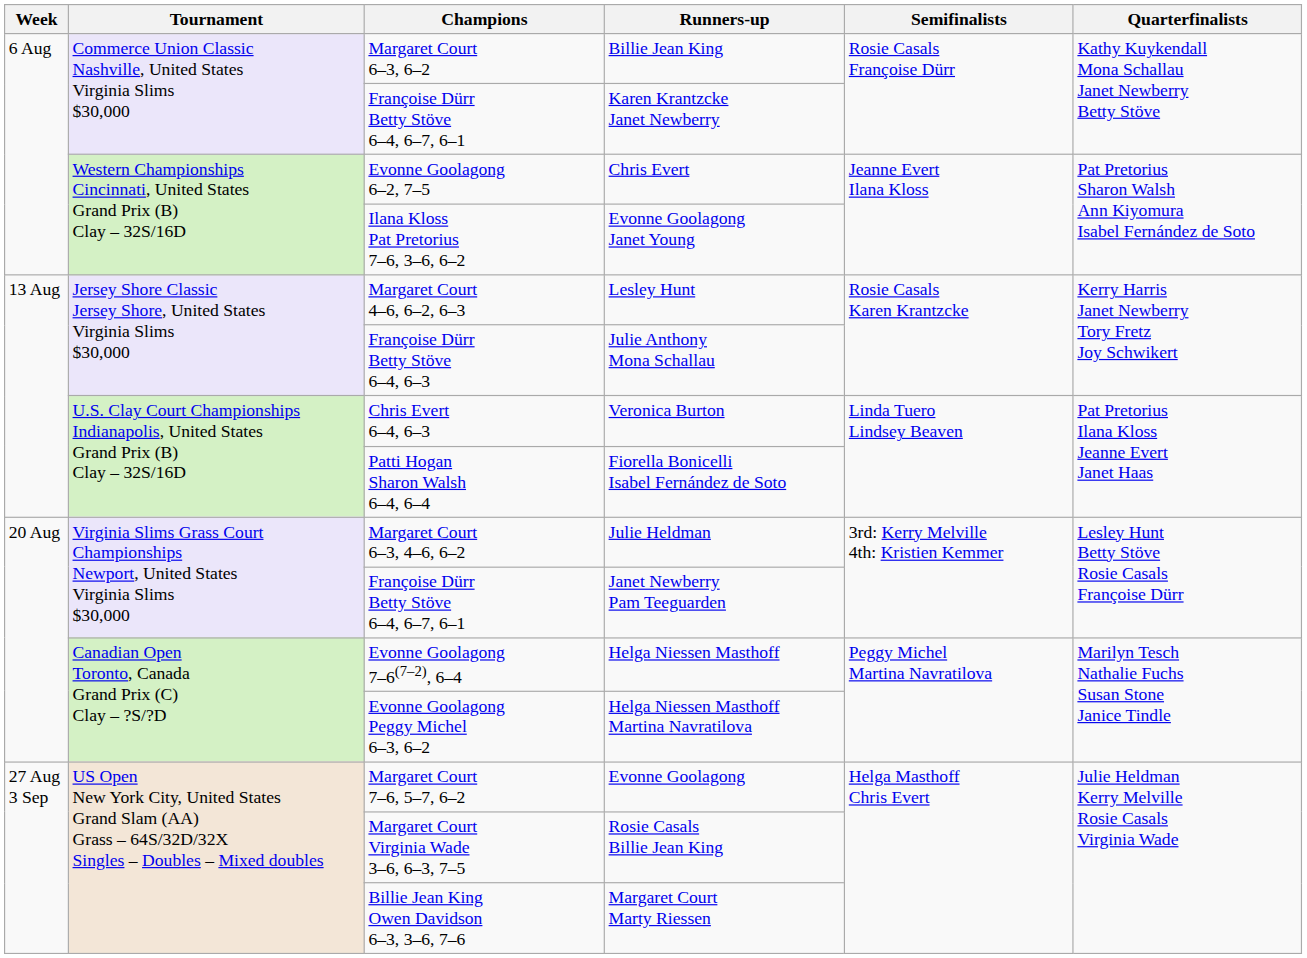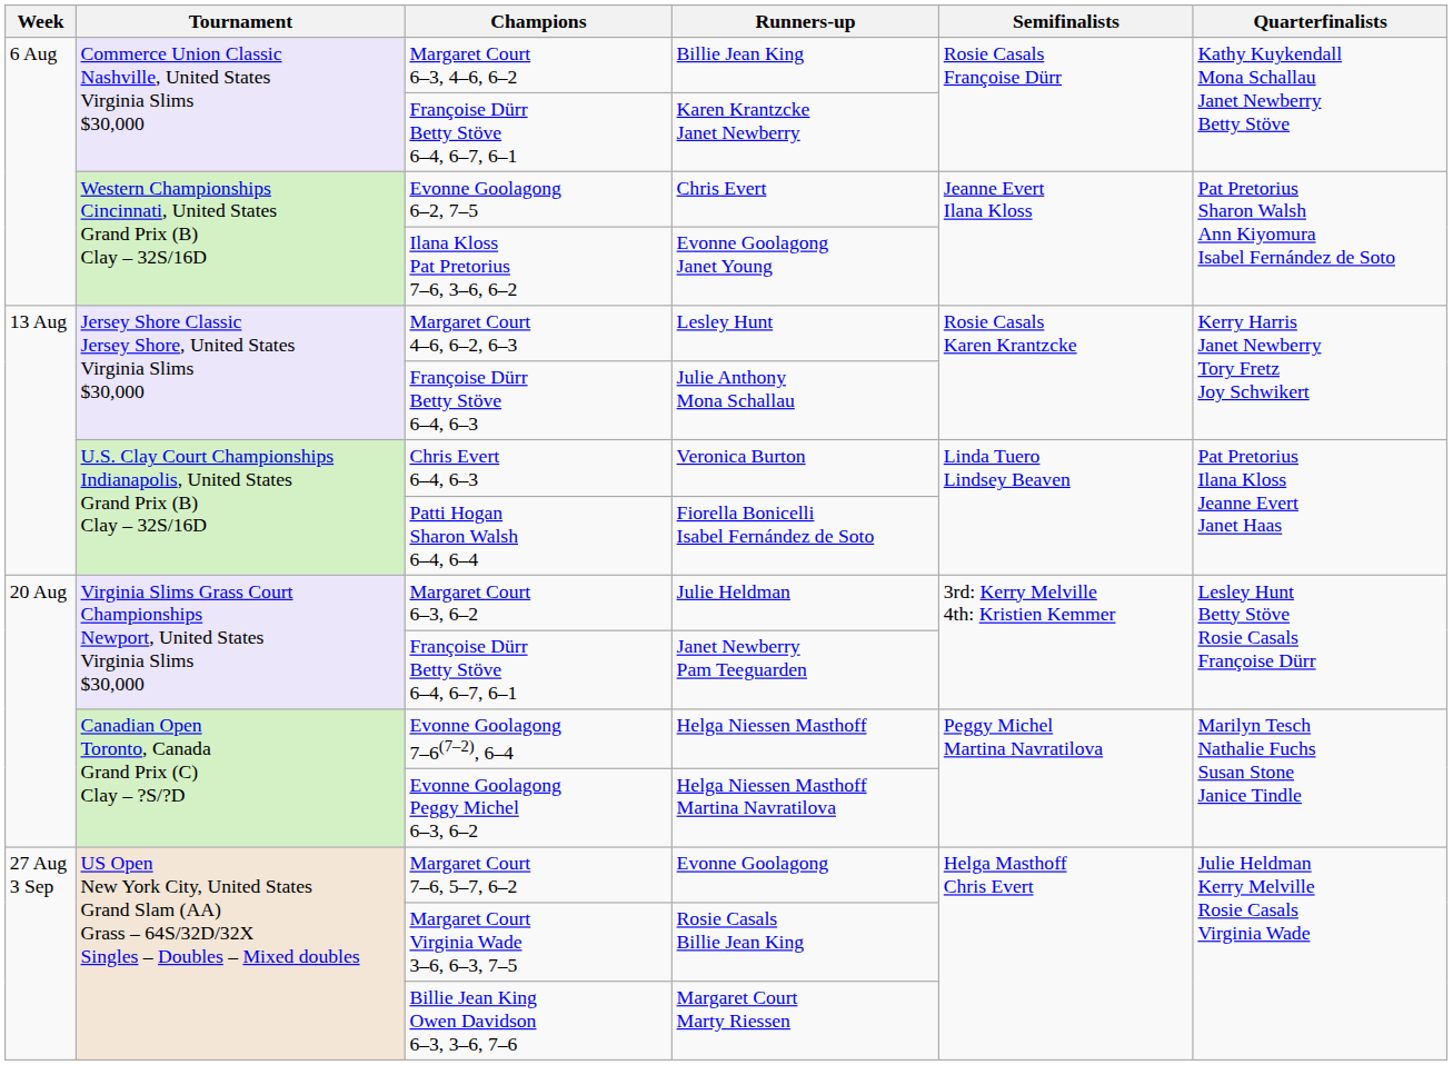Billie Jean King | Champions: Margaret Court 6–3, 6–2 -> Margaret Court 6–3, 4–6, 6–2
Julie Heldman | Champions: Margaret Court 6–3, 4–6, 6–2 -> Margaret Court 6–3, 6–2
